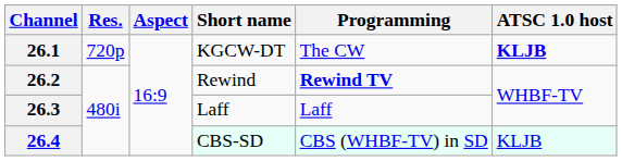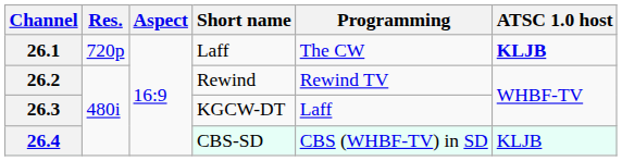26.1 | Short name: KGCW-DT -> Laff
26.2 | Programming: bold -> normal
26.3 | Short name: Laff -> KGCW-DT
